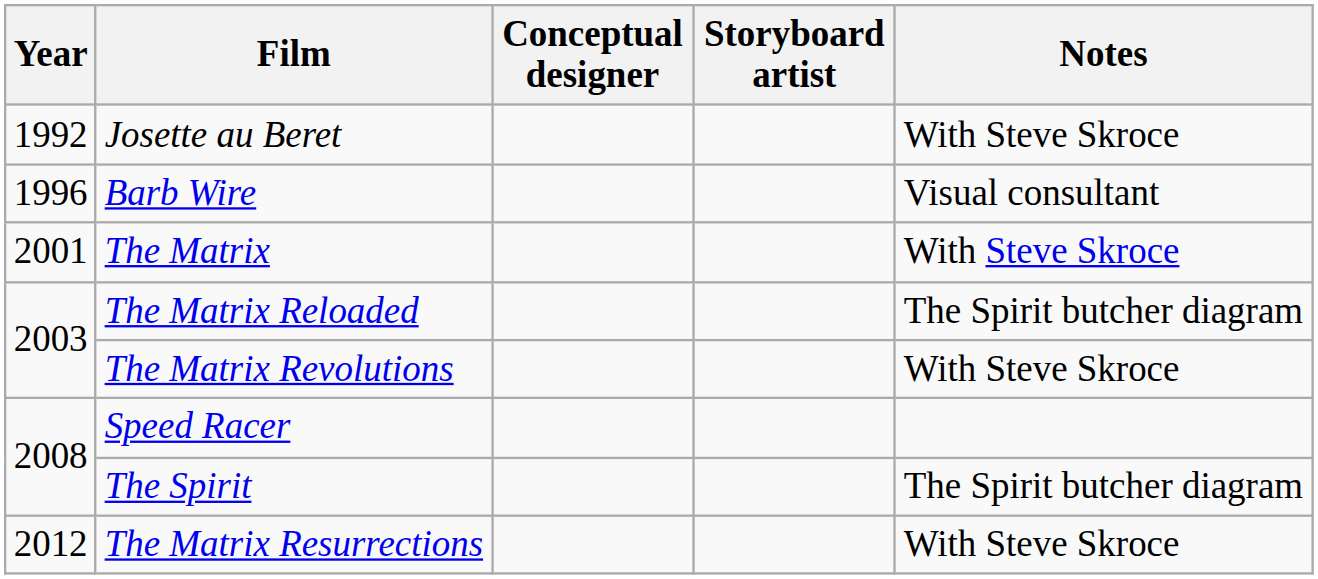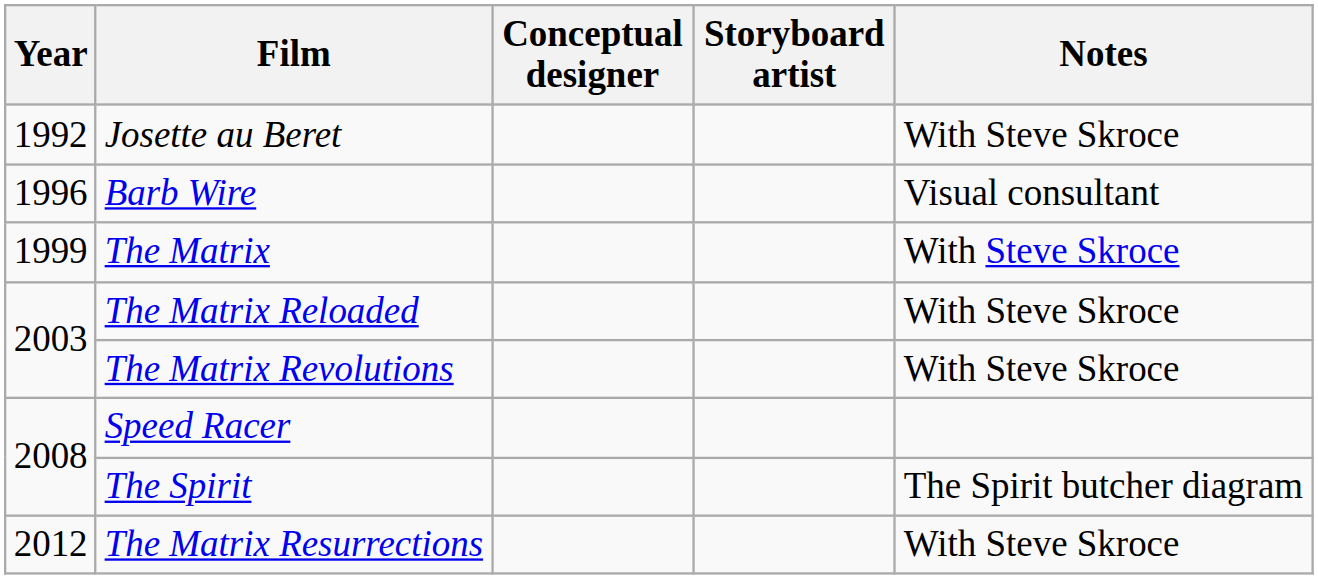The Matrix | Year: 2001 -> 1999
The Matrix Reloaded | Notes: The Spirit butcher diagram -> With Steve Skroce
